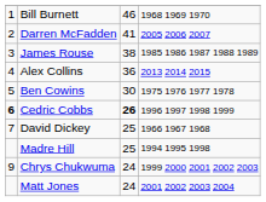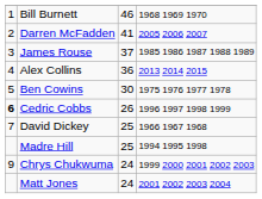James Rouse | column 3: 38 -> 37
Cedric Cobbs | column 3: bold -> normal
